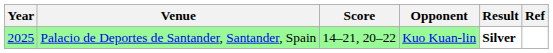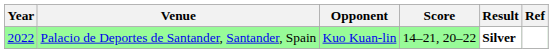columns swapped: Opponent <-> Score
Palacio de Deportes de Santander, Santander, Spain | Year: 2025 -> 2022
